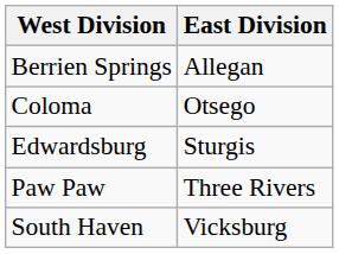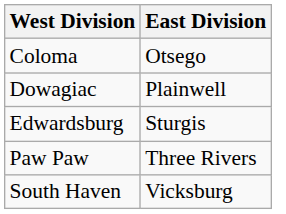- row: Berrien Springs | Allegan
+ row: Dowagiac | Plainwell
